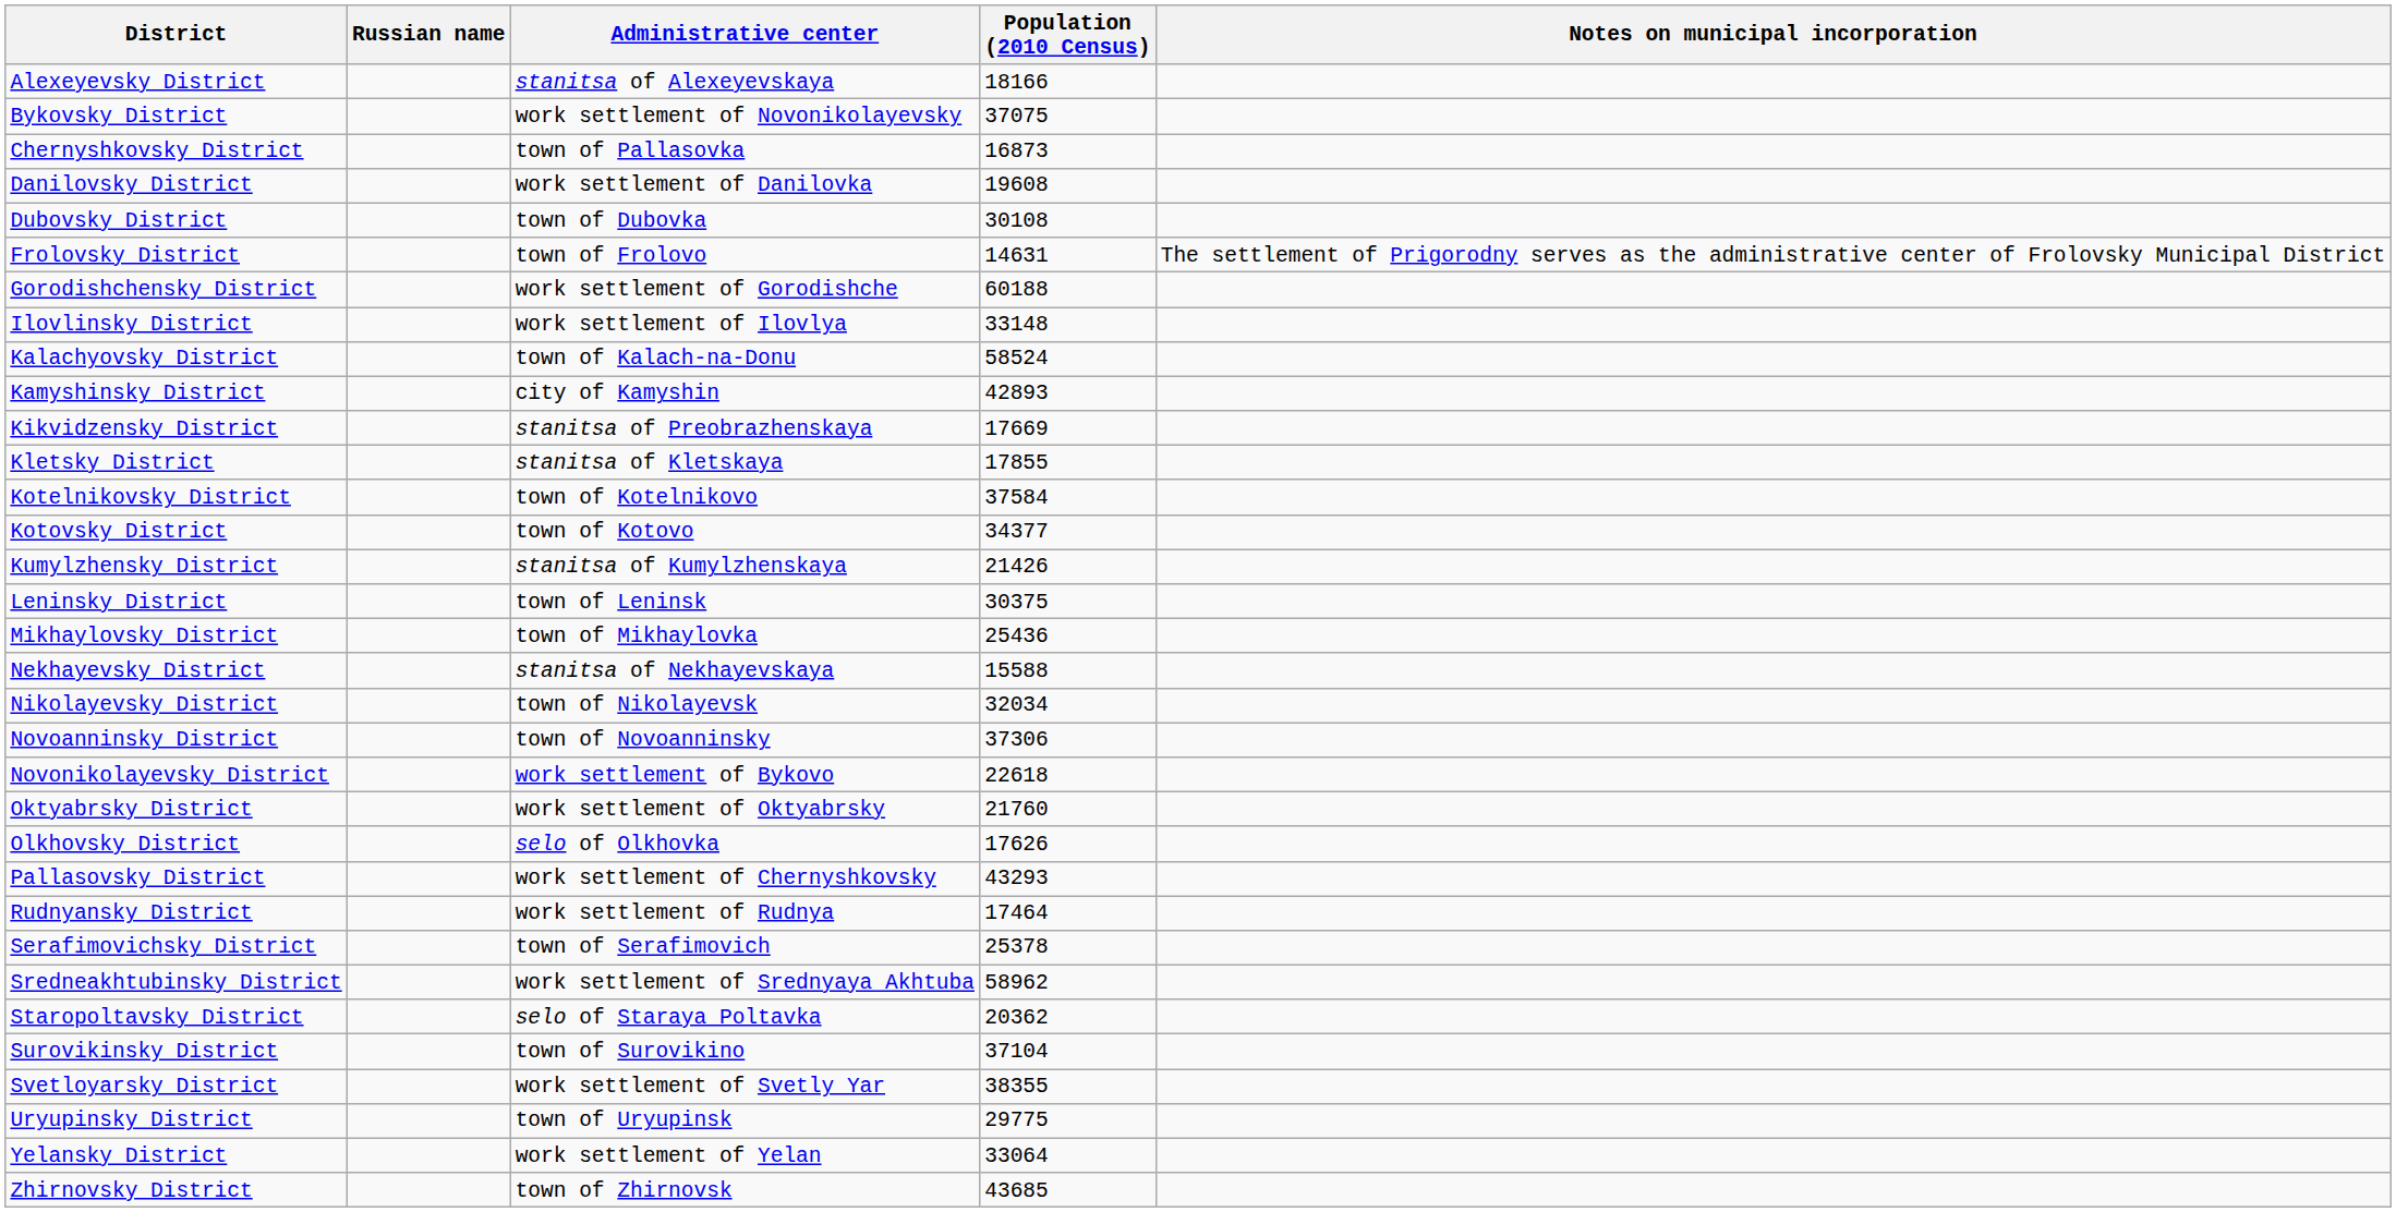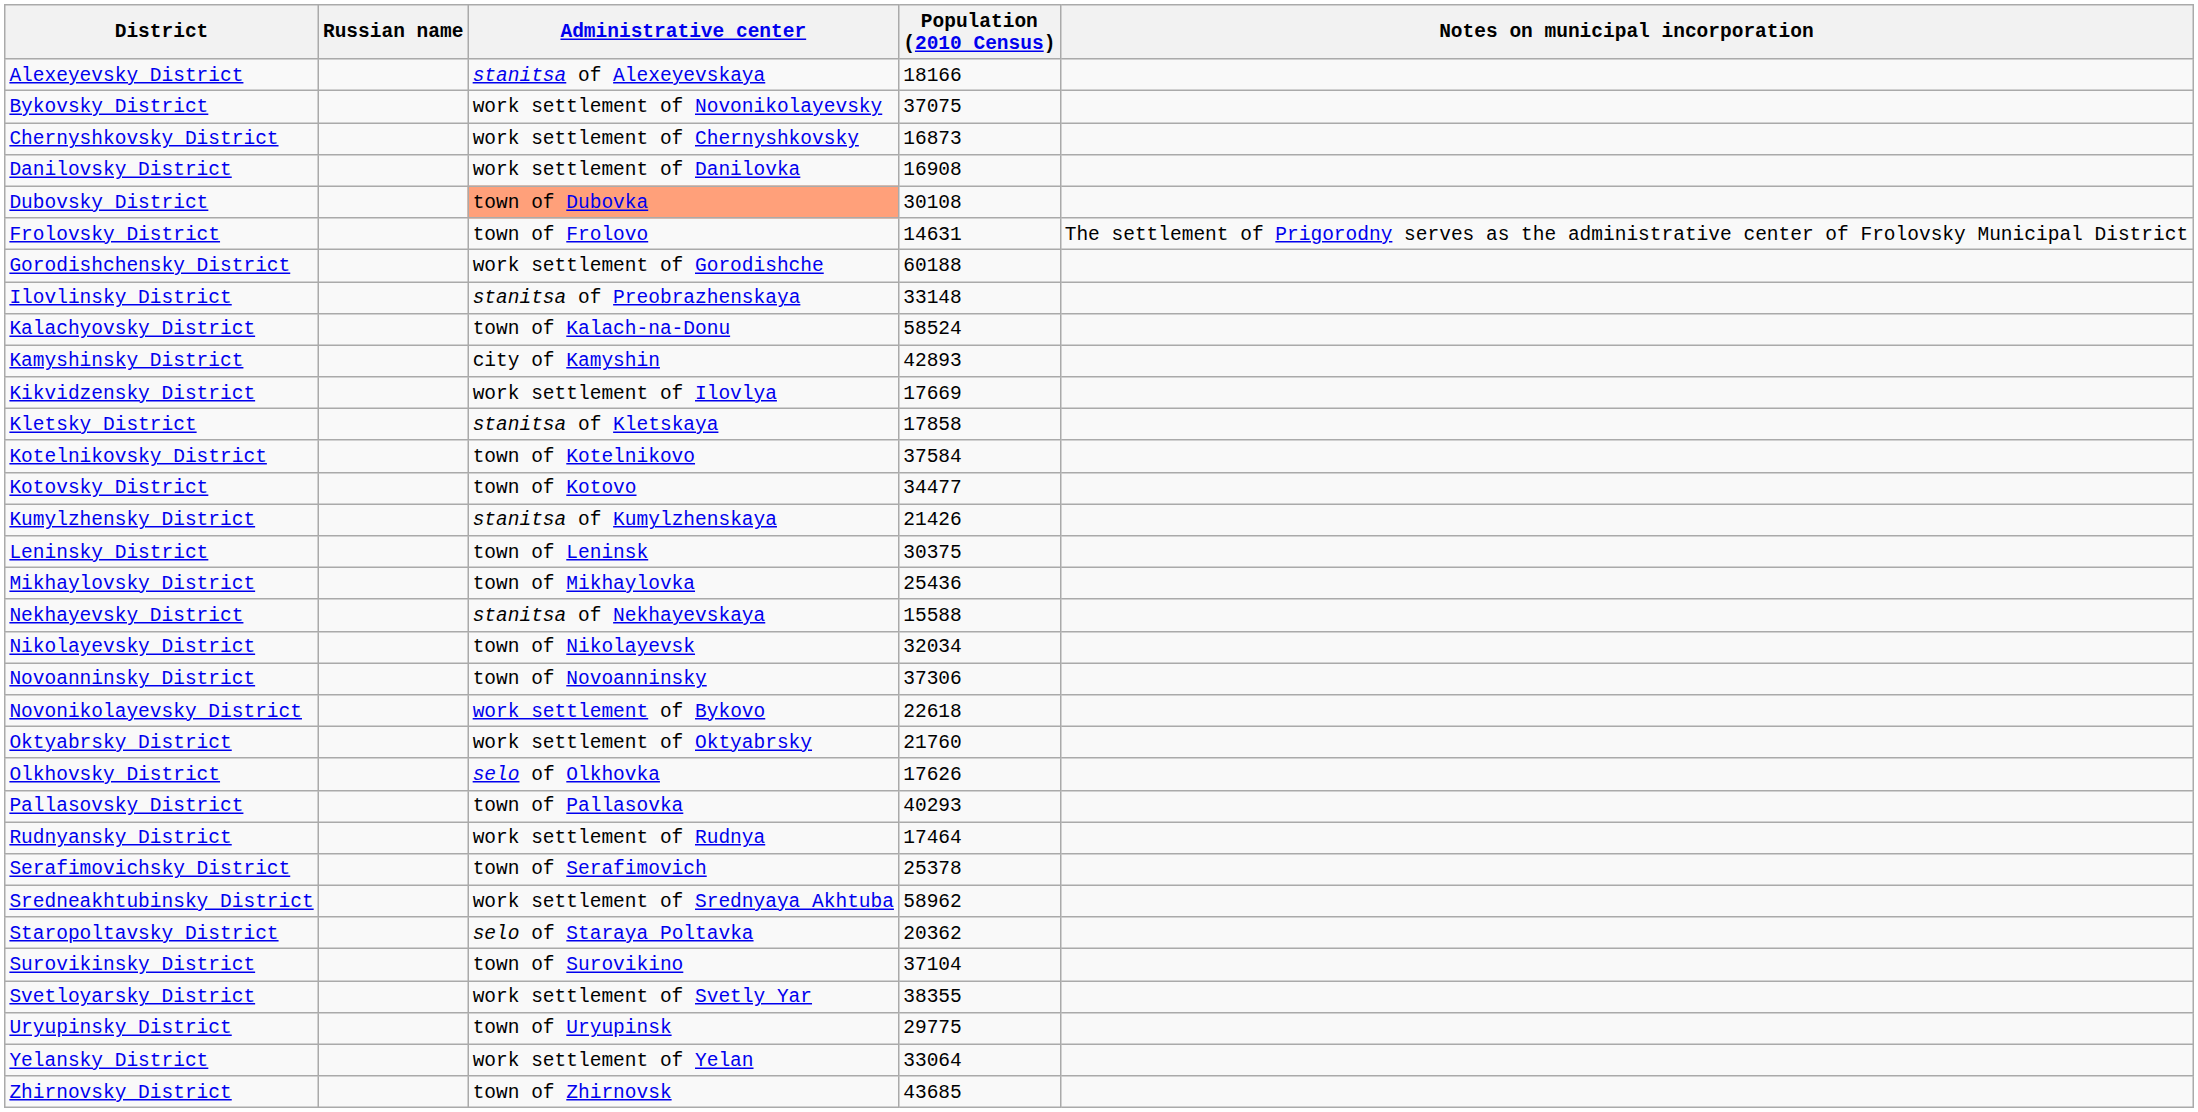Chernyshkovsky District | Administrative center: town of Pallasovka -> work settlement of Chernyshkovsky
Danilovsky District | Population (2010 Census): 19608 -> 16908
Dubovsky District | Administrative center: no background -> lightsalmon background
Ilovlinsky District | Administrative center: work settlement of Ilovlya -> stanitsa of Preobrazhenskaya
Kikvidzensky District | Administrative center: stanitsa of Preobrazhenskaya -> work settlement of Ilovlya
Kletsky District | Population (2010 Census): 17855 -> 17858
Kotovsky District | Population (2010 Census): 34377 -> 34477
Pallasovsky District | Administrative center: work settlement of Chernyshkovsky -> town of Pallasovka
Pallasovsky District | Population (2010 Census): 43293 -> 40293
